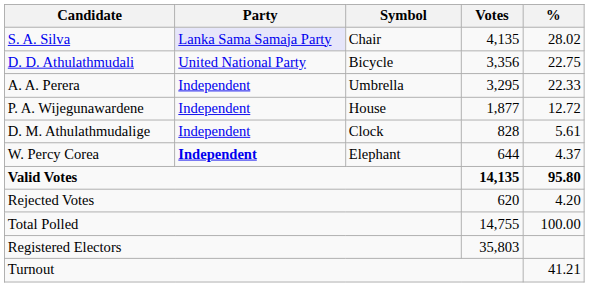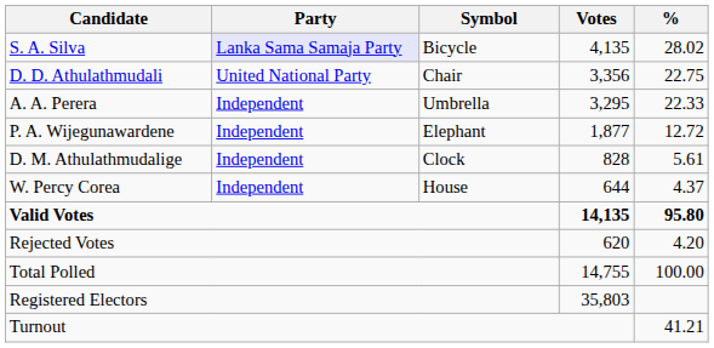S. A. Silva | Symbol: Chair -> Bicycle
D. D. Athulathmudali | Symbol: Bicycle -> Chair
P. A. Wijegunawardene | Symbol: House -> Elephant
W. Percy Corea | Party: bold -> normal
W. Percy Corea | Symbol: Elephant -> House
